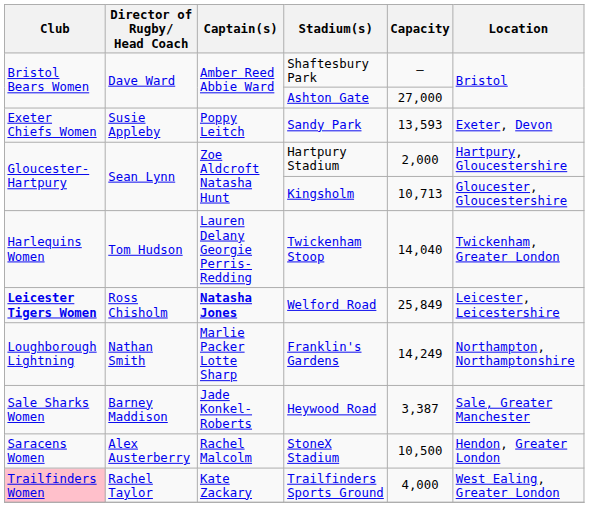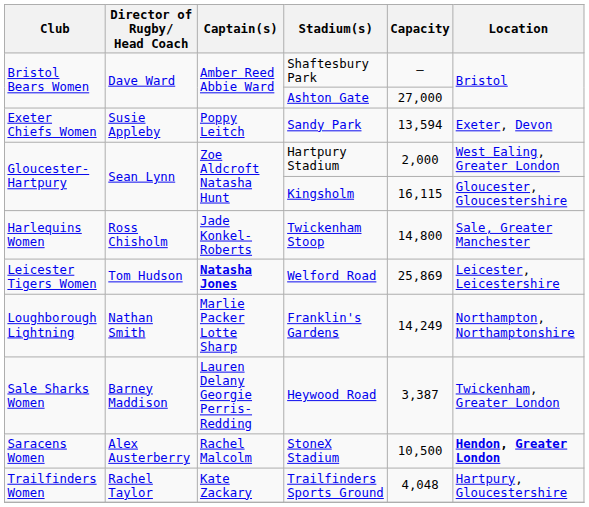Sandy Park | Capacity: 13,593 -> 13,594
Hartpury Stadium | Location: Hartpury, Gloucestershire -> West Ealing, Greater London
Kingsholm | Capacity: 10,713 -> 16,115
Twickenham Stoop | Director of Rugby/ Head Coach: Tom Hudson -> Ross Chisholm
Twickenham Stoop | Captain(s): Lauren Delany Georgie Perris-Redding -> Jade Konkel-Roberts
Twickenham Stoop | Capacity: 14,040 -> 14,800
Twickenham Stoop | Location: Twickenham, Greater London -> Sale, Greater Manchester
Welford Road | Club: bold -> normal
Welford Road | Director of Rugby/ Head Coach: Ross Chisholm -> Tom Hudson
Welford Road | Capacity: 25,849 -> 25,869
Heywood Road | Captain(s): Jade Konkel-Roberts -> Lauren Delany Georgie Perris-Redding
Heywood Road | Location: Sale, Greater Manchester -> Twickenham, Greater London
StoneX Stadium | Location: normal -> bold
Trailfinders Sports Ground | Club: pink background -> no background
Trailfinders Sports Ground | Capacity: 4,000 -> 4,048
Trailfinders Sports Ground | Location: West Ealing, Greater London -> Hartpury, Gloucestershire
